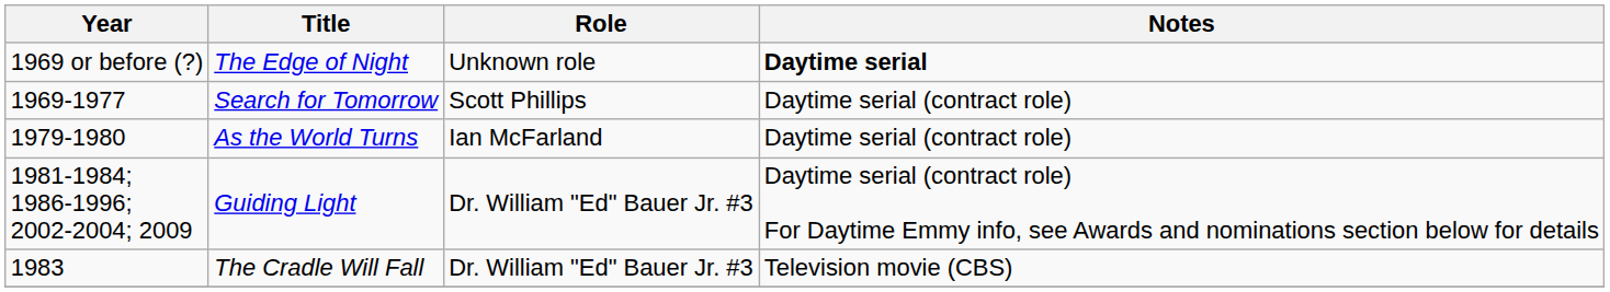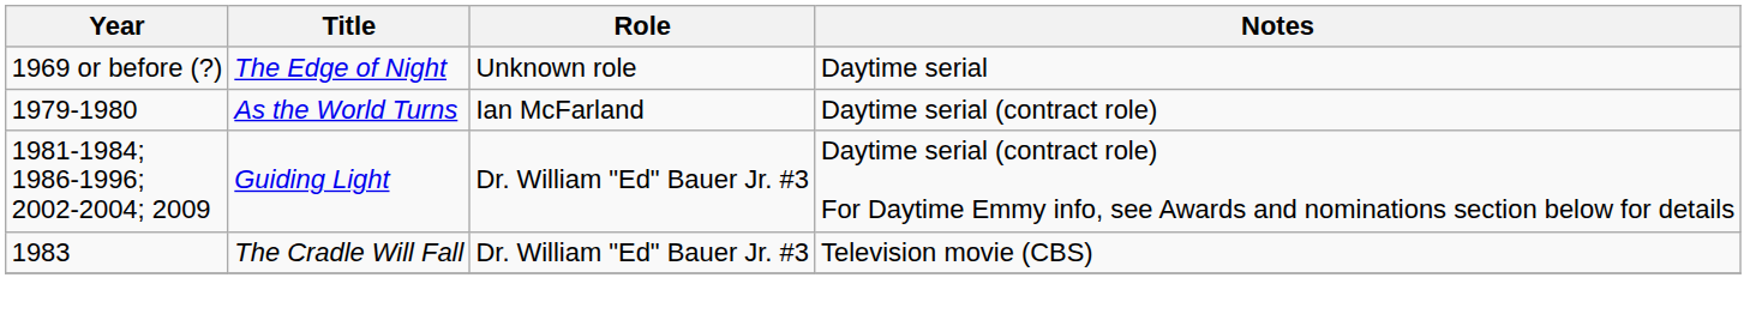The Edge of Night | Notes: bold -> normal
- row: 1969-1977 | Search for Tomorrow | Scott Phillips | Daytime serial (contract role)
